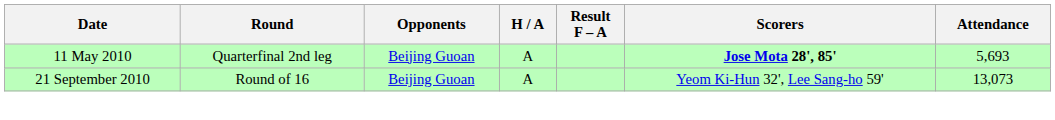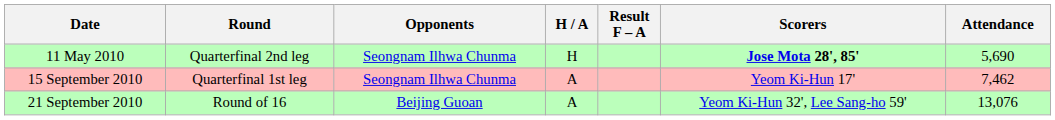11 May 2010 | Opponents: Beijing Guoan -> Seongnam Ilhwa Chunma
11 May 2010 | H / A: A -> H
11 May 2010 | Attendance: 5,693 -> 5,690
+ row: 15 September 2010 | Quarterfinal 1st leg | Seongnam Ilhwa Chunma | A | Yeom Ki-Hun 17' | 7,462
21 September 2010 | Attendance: 13,073 -> 13,076
